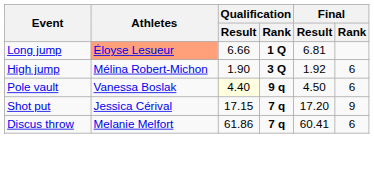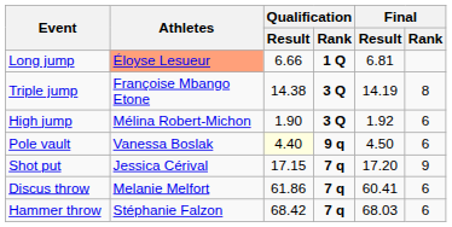+ row: Triple jump | Françoise Mbango Etone | 14.38 | 3 Q | 14.19 | 8
+ row: Hammer throw | Stéphanie Falzon | 68.42 | 7 q | 68.03 | 6
